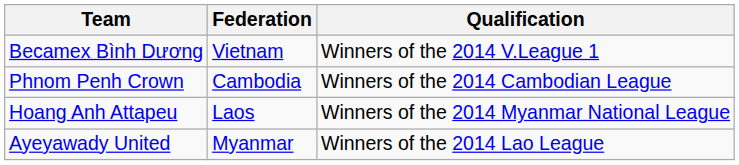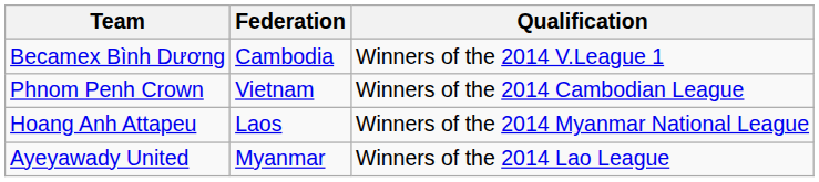Becamex Bình Dương | Federation: Vietnam -> Cambodia
Phnom Penh Crown | Federation: Cambodia -> Vietnam
